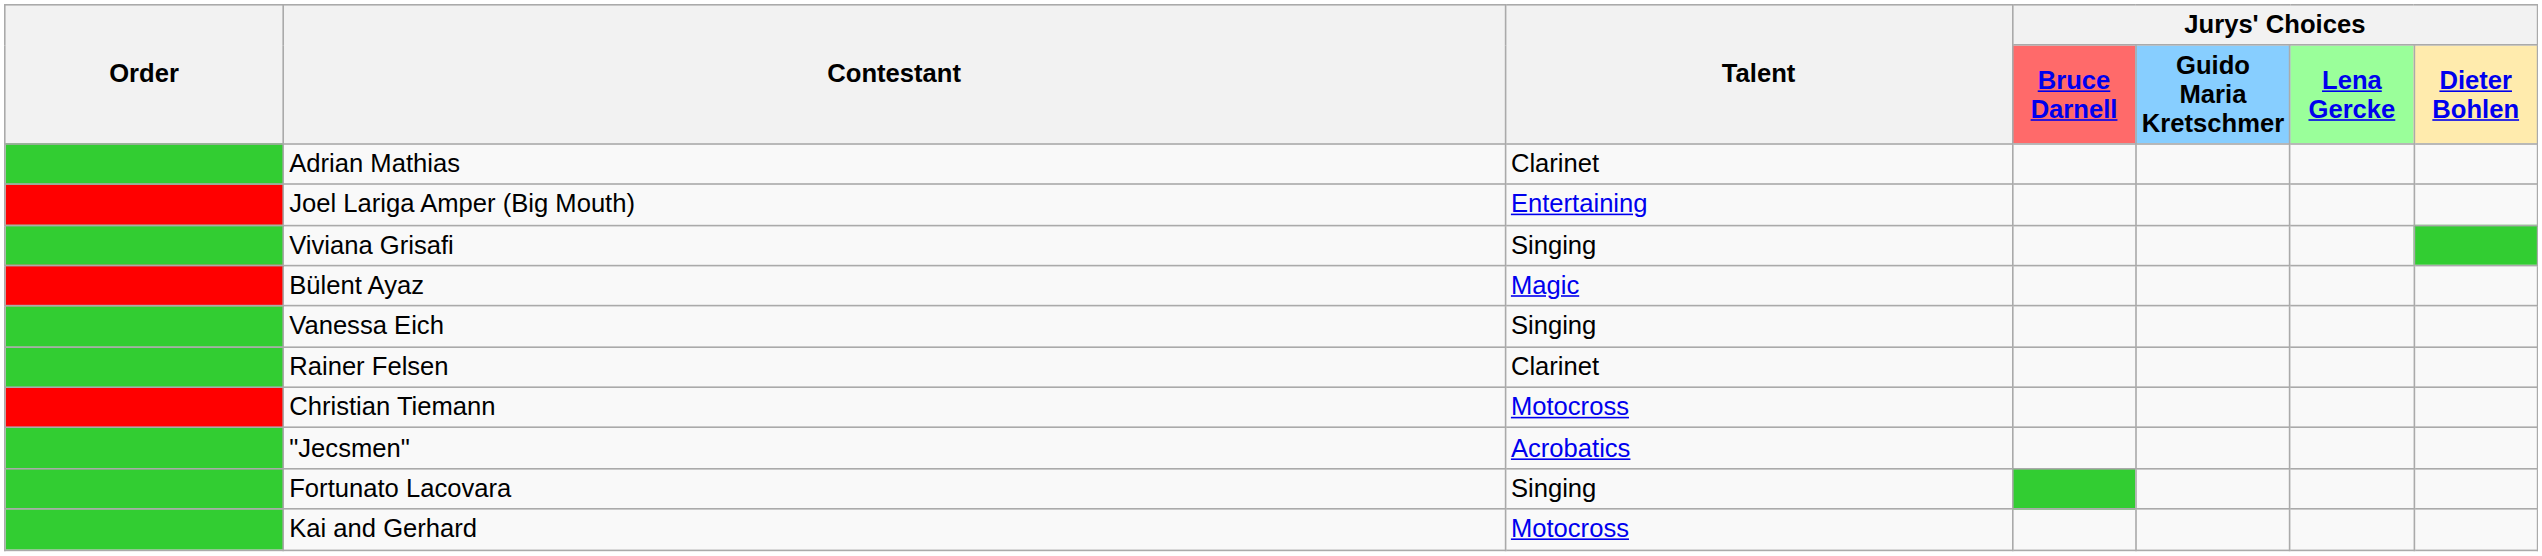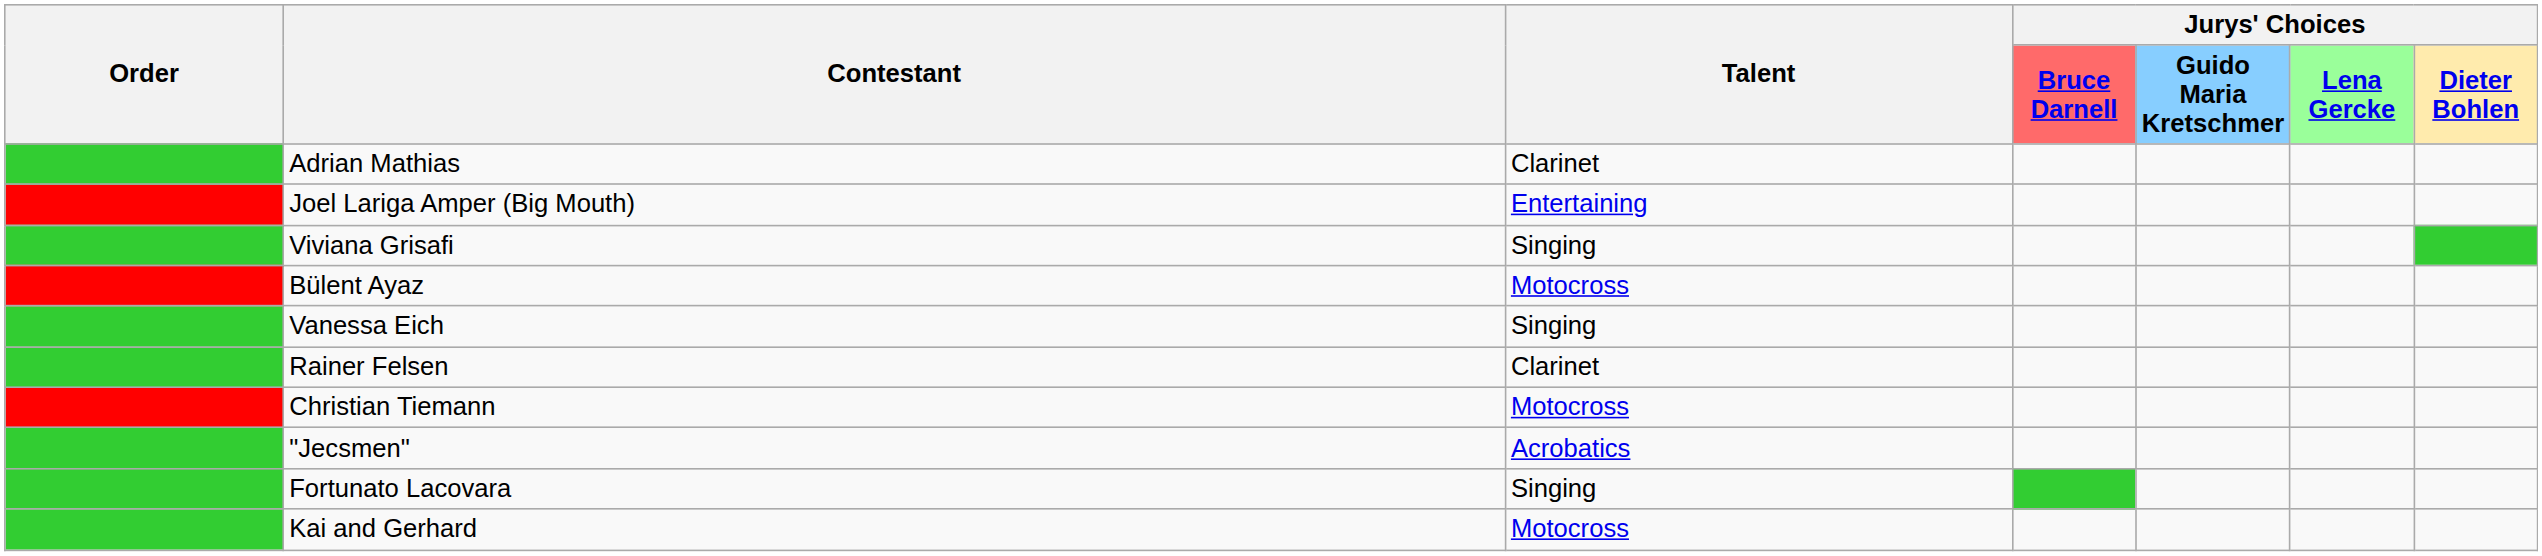Bülent Ayaz | Talent: Magic -> Motocross
